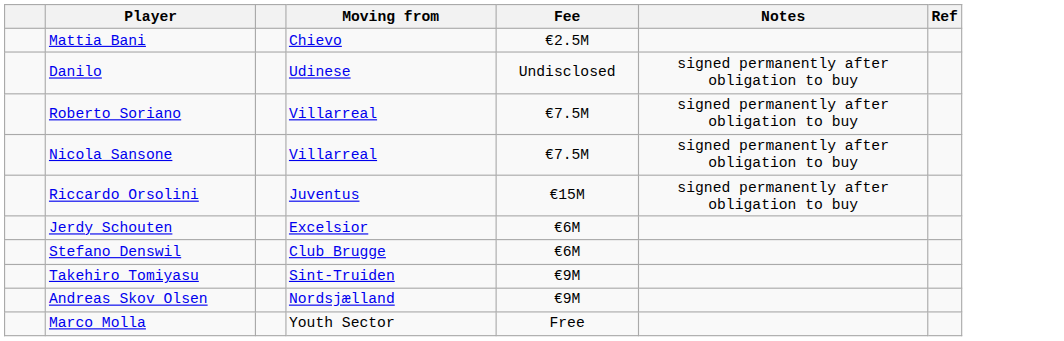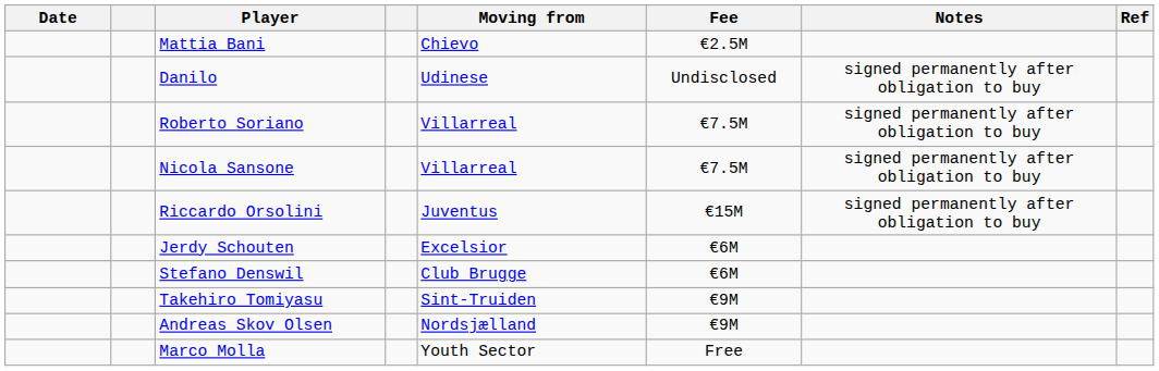+ column: Date
